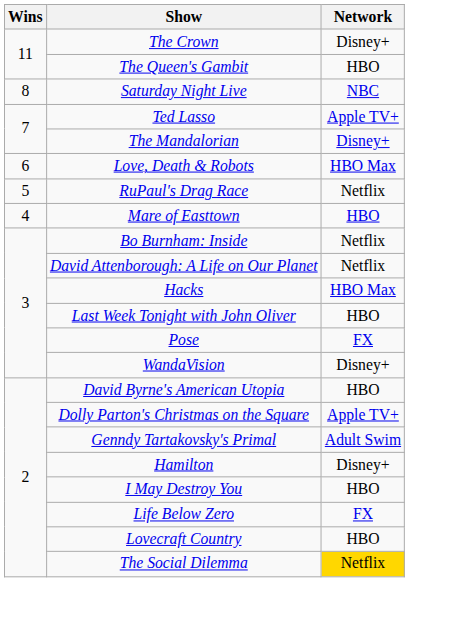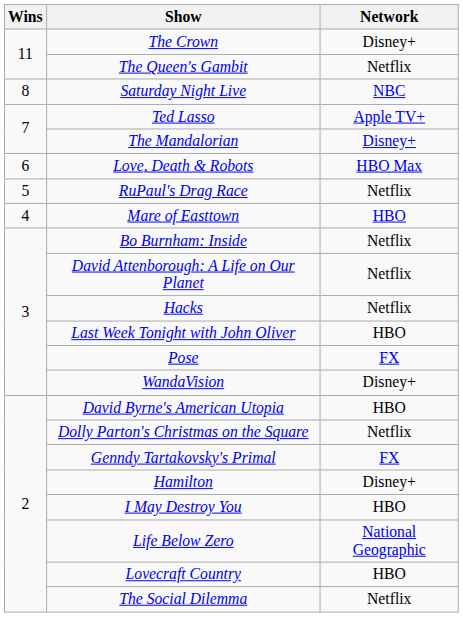The Queen's Gambit | Network: HBO -> Netflix
Hacks | Network: HBO Max -> Netflix
Dolly Parton's Christmas on the Square | Network: Apple TV+ -> Netflix
Genndy Tartakovsky's Primal | Network: Adult Swim -> FX
Life Below Zero | Network: FX -> National Geographic
The Social Dilemma | Network: gold background -> no background
